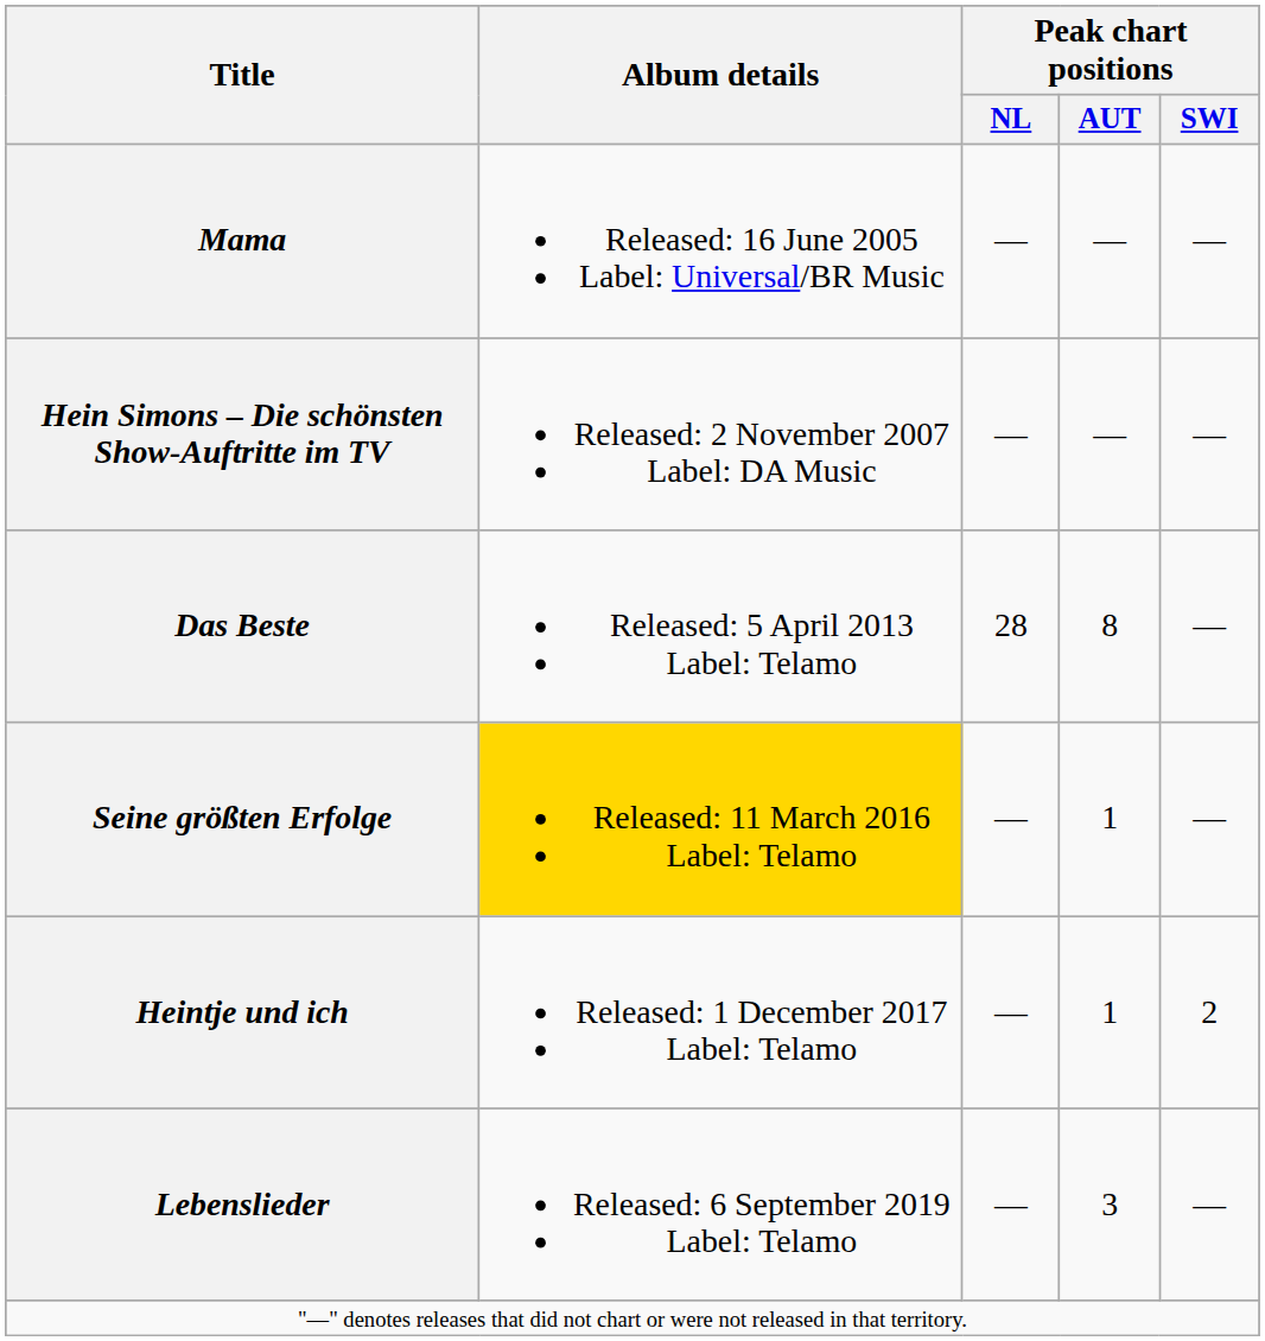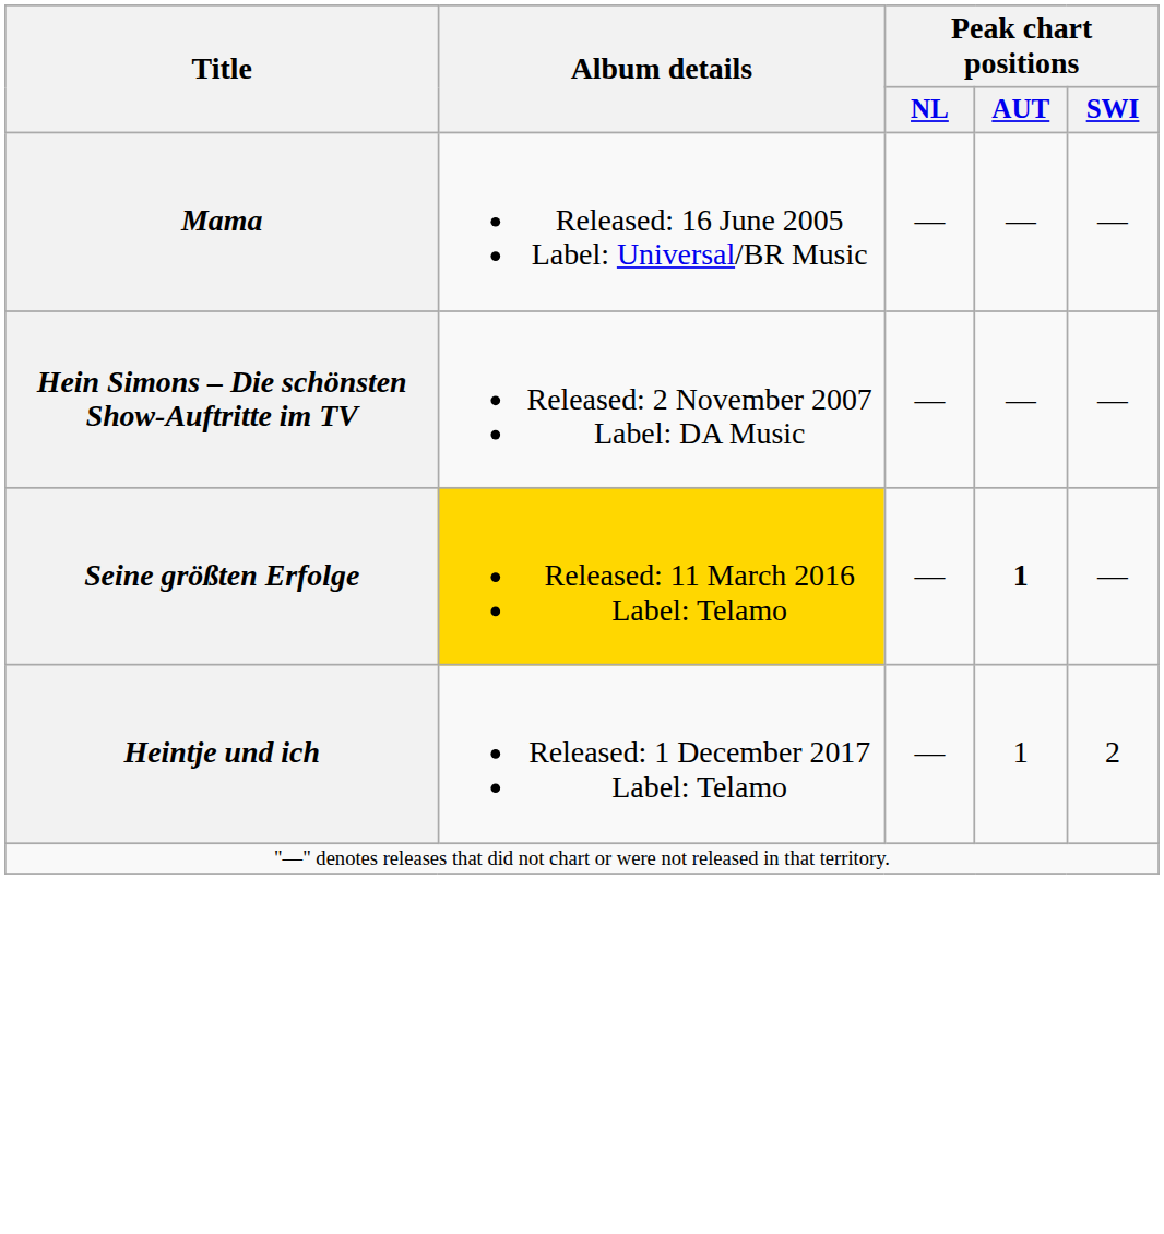- row: Das Beste | Released: 5 April 2013 Label: Telamo | 28 | 8 | —
Seine größten Erfolge | Peak chart positions / AUT: normal -> bold
- row: Lebenslieder | Released: 6 September 2019 Label: Telamo | — | 3 | —
